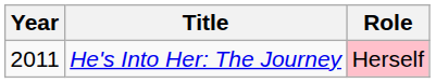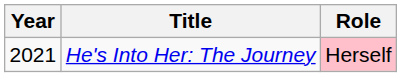He's Into Her: The Journey | Year: 2011 -> 2021
